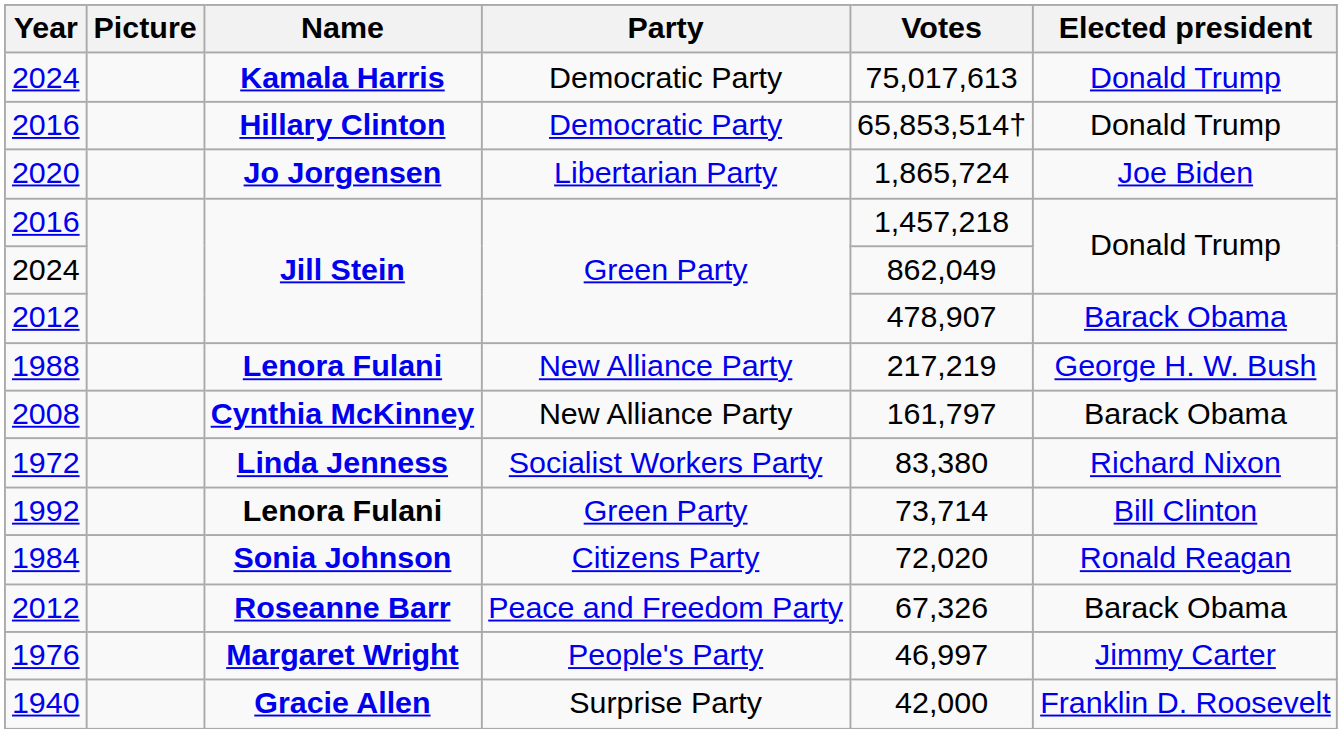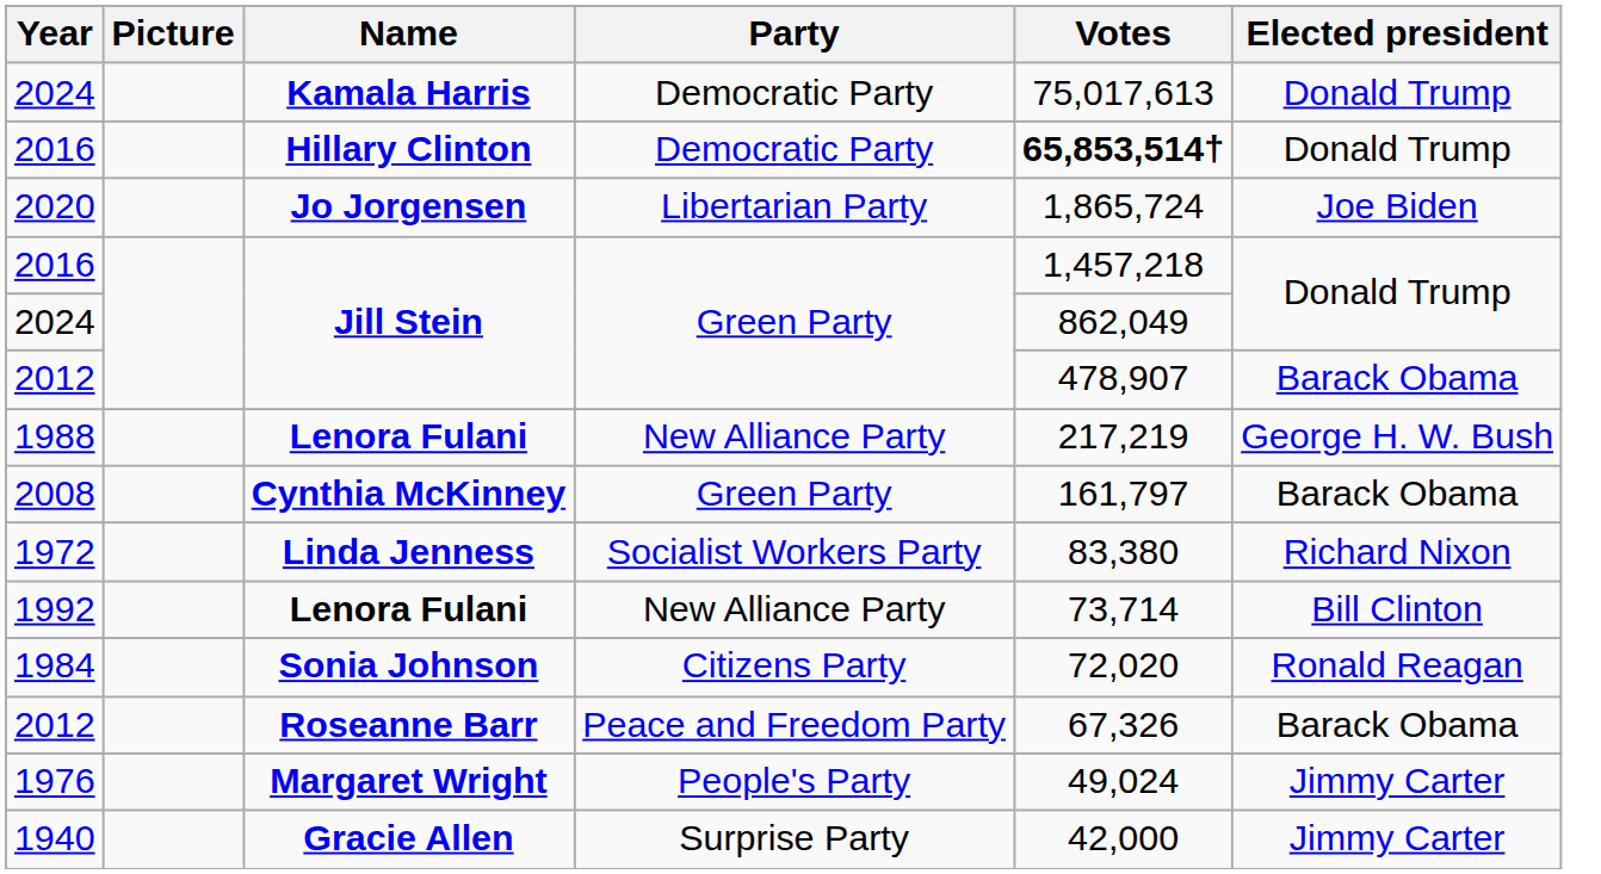2016 / Hillary Clinton | Votes: normal -> bold
2008 | Party: New Alliance Party -> Green Party
1992 | Party: Green Party -> New Alliance Party
1976 | Votes: 46,997 -> 49,024
1940 | Elected president: Franklin D. Roosevelt -> Jimmy Carter
